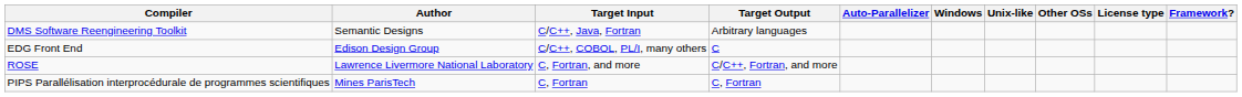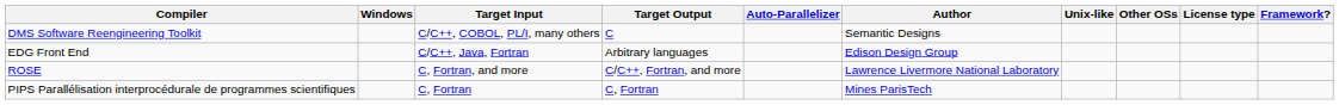columns swapped: Author <-> Windows
DMS Software Reengineering Toolkit | Target Input: C/C++, Java, Fortran -> C/C++, COBOL, PL/I, many others
DMS Software Reengineering Toolkit | Target Output: Arbitrary languages -> C
EDG Front End | Target Input: C/C++, COBOL, PL/I, many others -> C/C++, Java, Fortran
EDG Front End | Target Output: C -> Arbitrary languages
